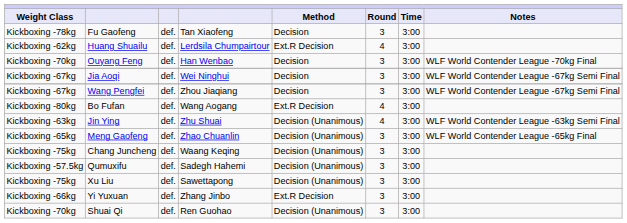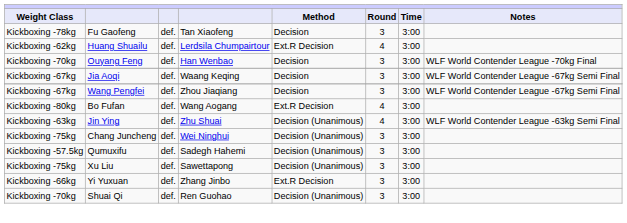Jia Aoqi | column 4: Wei Ninghui -> Waang Keqing
- row: Kickboxing -65kg | Meng Gaofeng | def. | Zhao Chuanlin | Decision (Unanimous) | 3 | 3:00 | WLF World Contender League -65kg Final
Chang Juncheng | column 4: Waang Keqing -> Wei Ninghui
